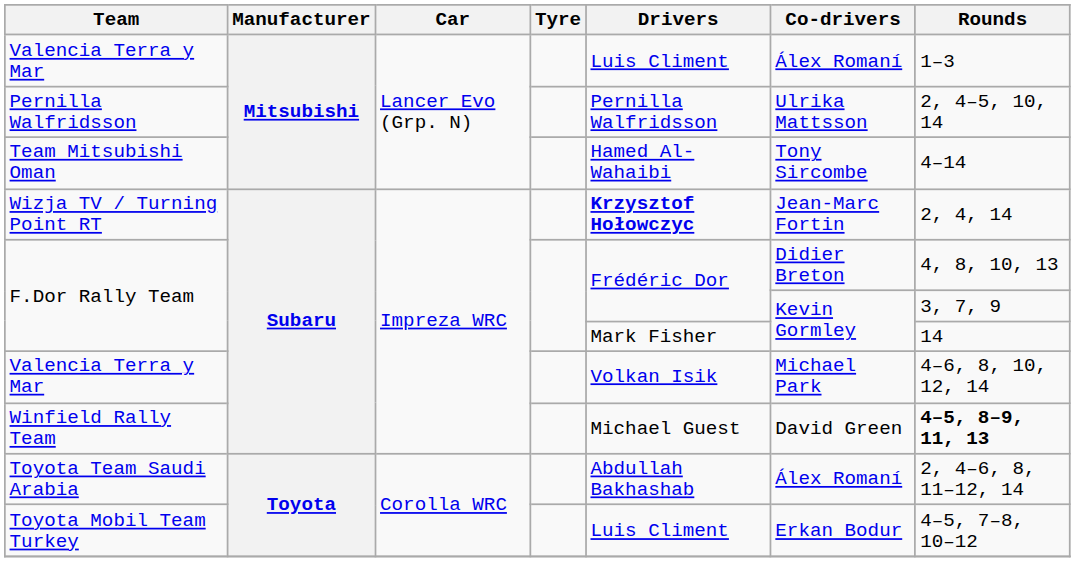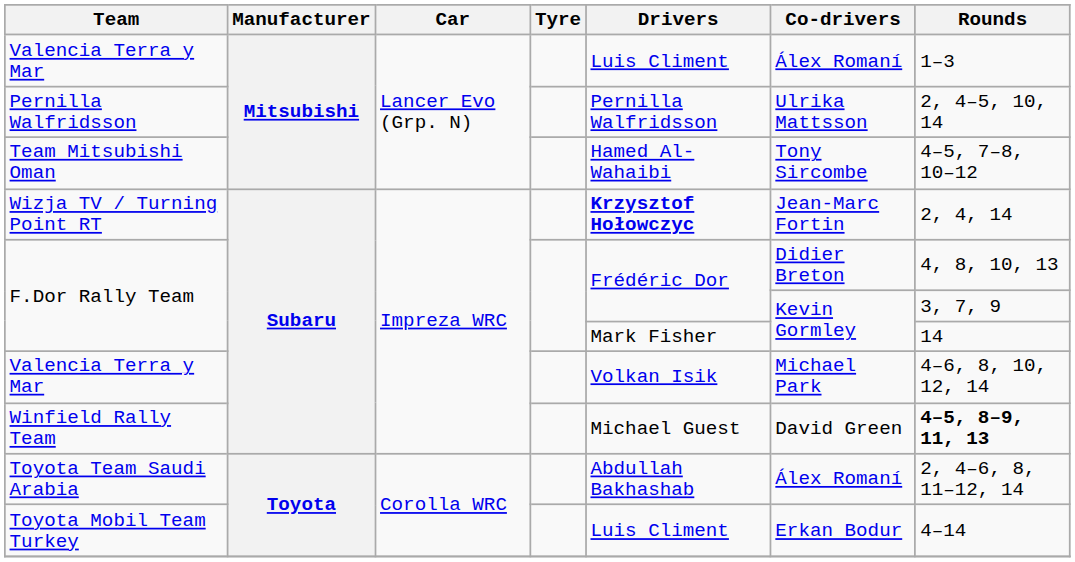Team Mitsubishi Oman | Rounds: 4–14 -> 4–5, 7–8, 10–12
Toyota Mobil Team Turkey | Rounds: 4–5, 7–8, 10–12 -> 4–14
